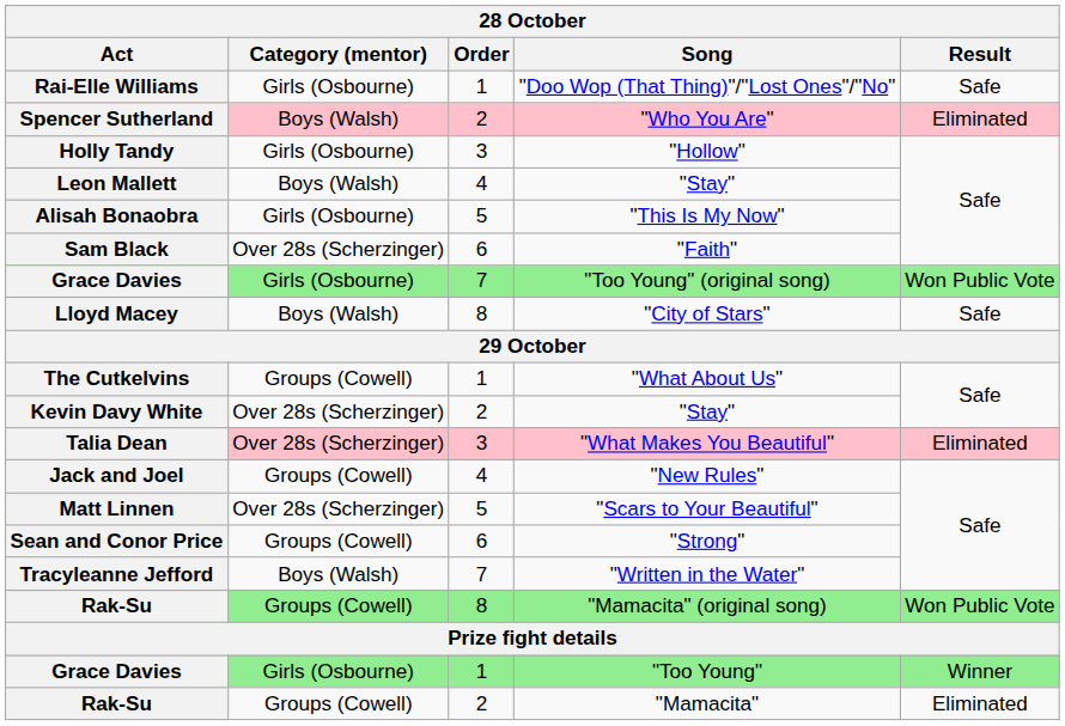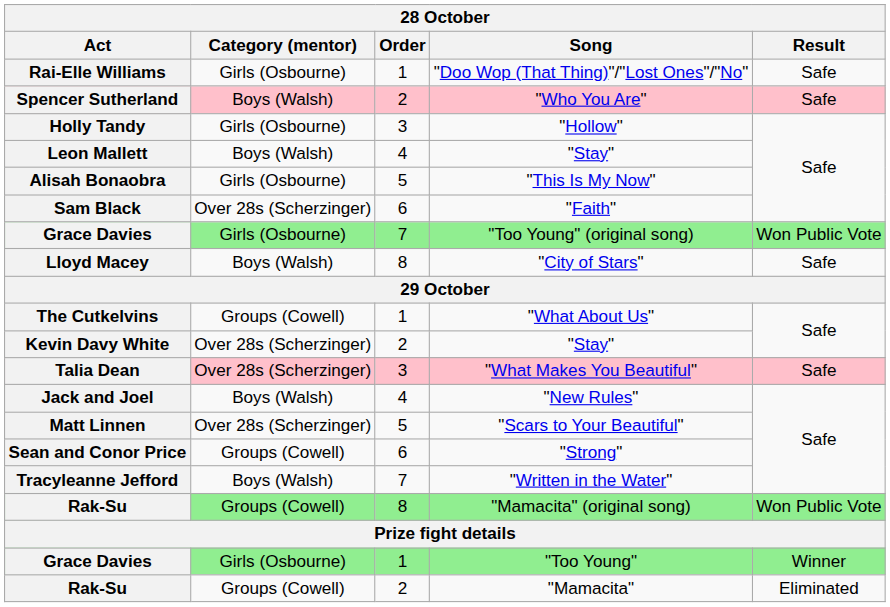"Who You Are" | Result: Eliminated -> Safe
"What Makes You Beautiful" | Result: Eliminated -> Safe
"New Rules" | Category (mentor): Groups (Cowell) -> Boys (Walsh)
